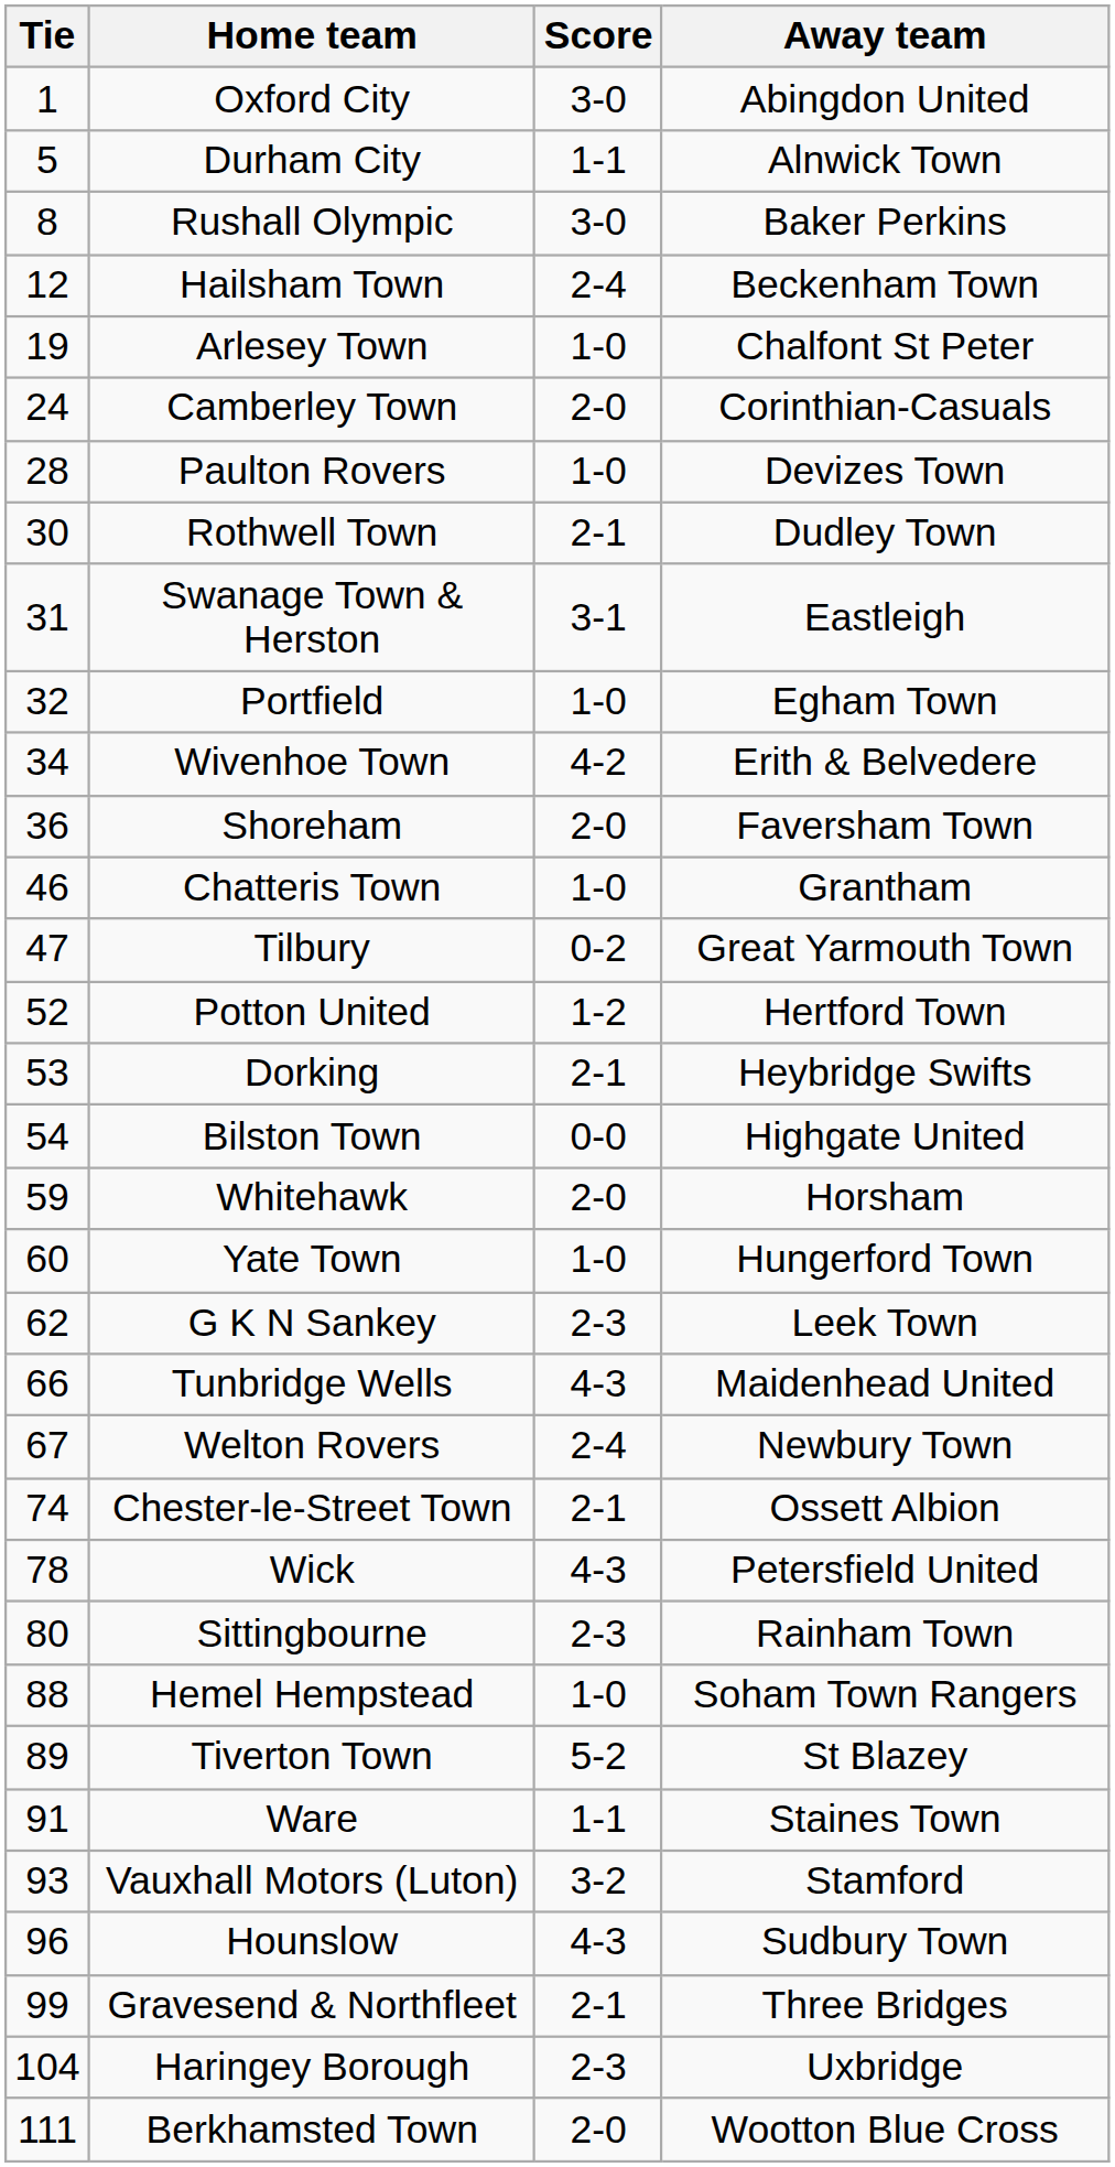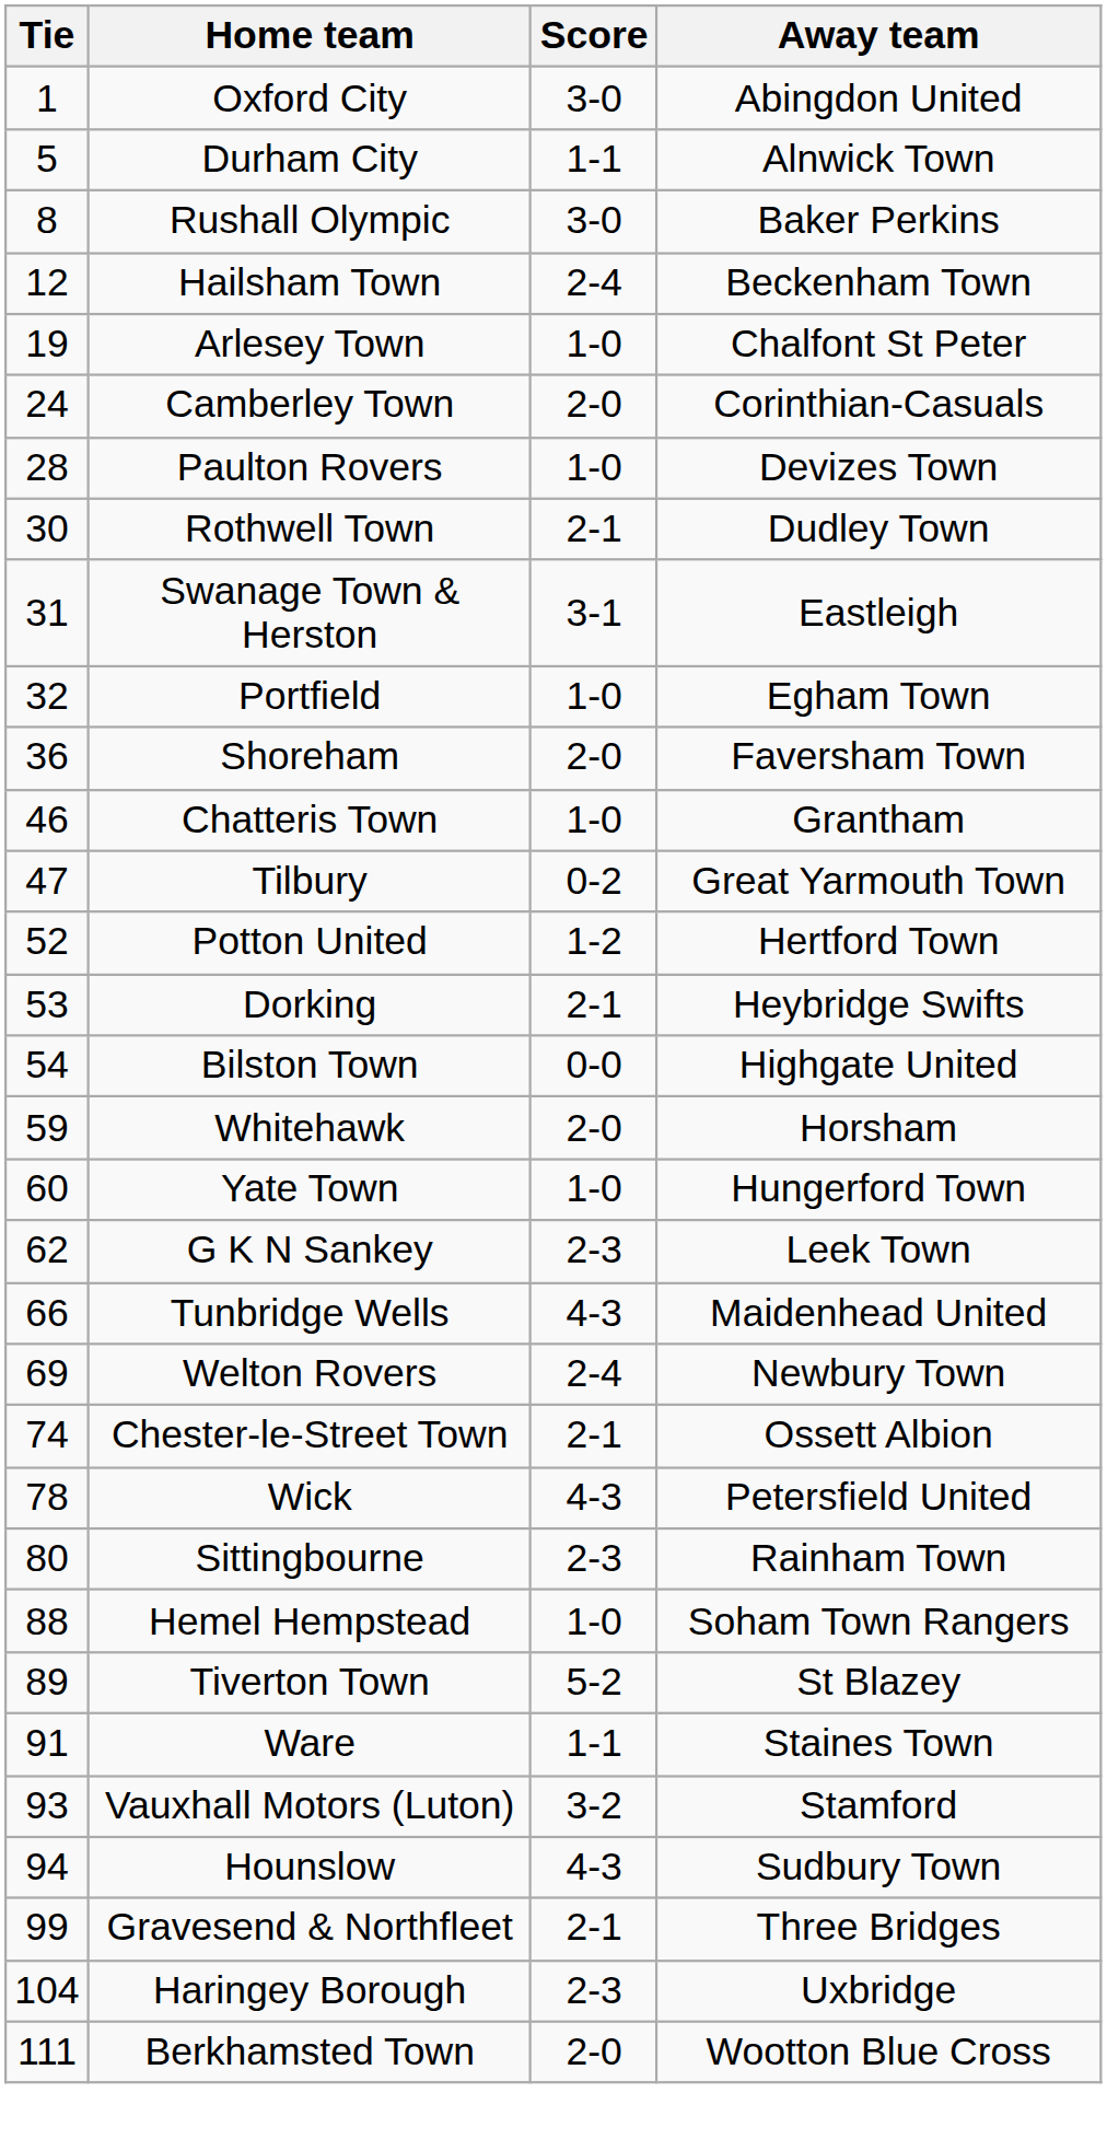- row: 34 | Wivenhoe Town | 4-2 | Erith & Belvedere
Welton Rovers | Tie: 67 -> 69
Hounslow | Tie: 96 -> 94
